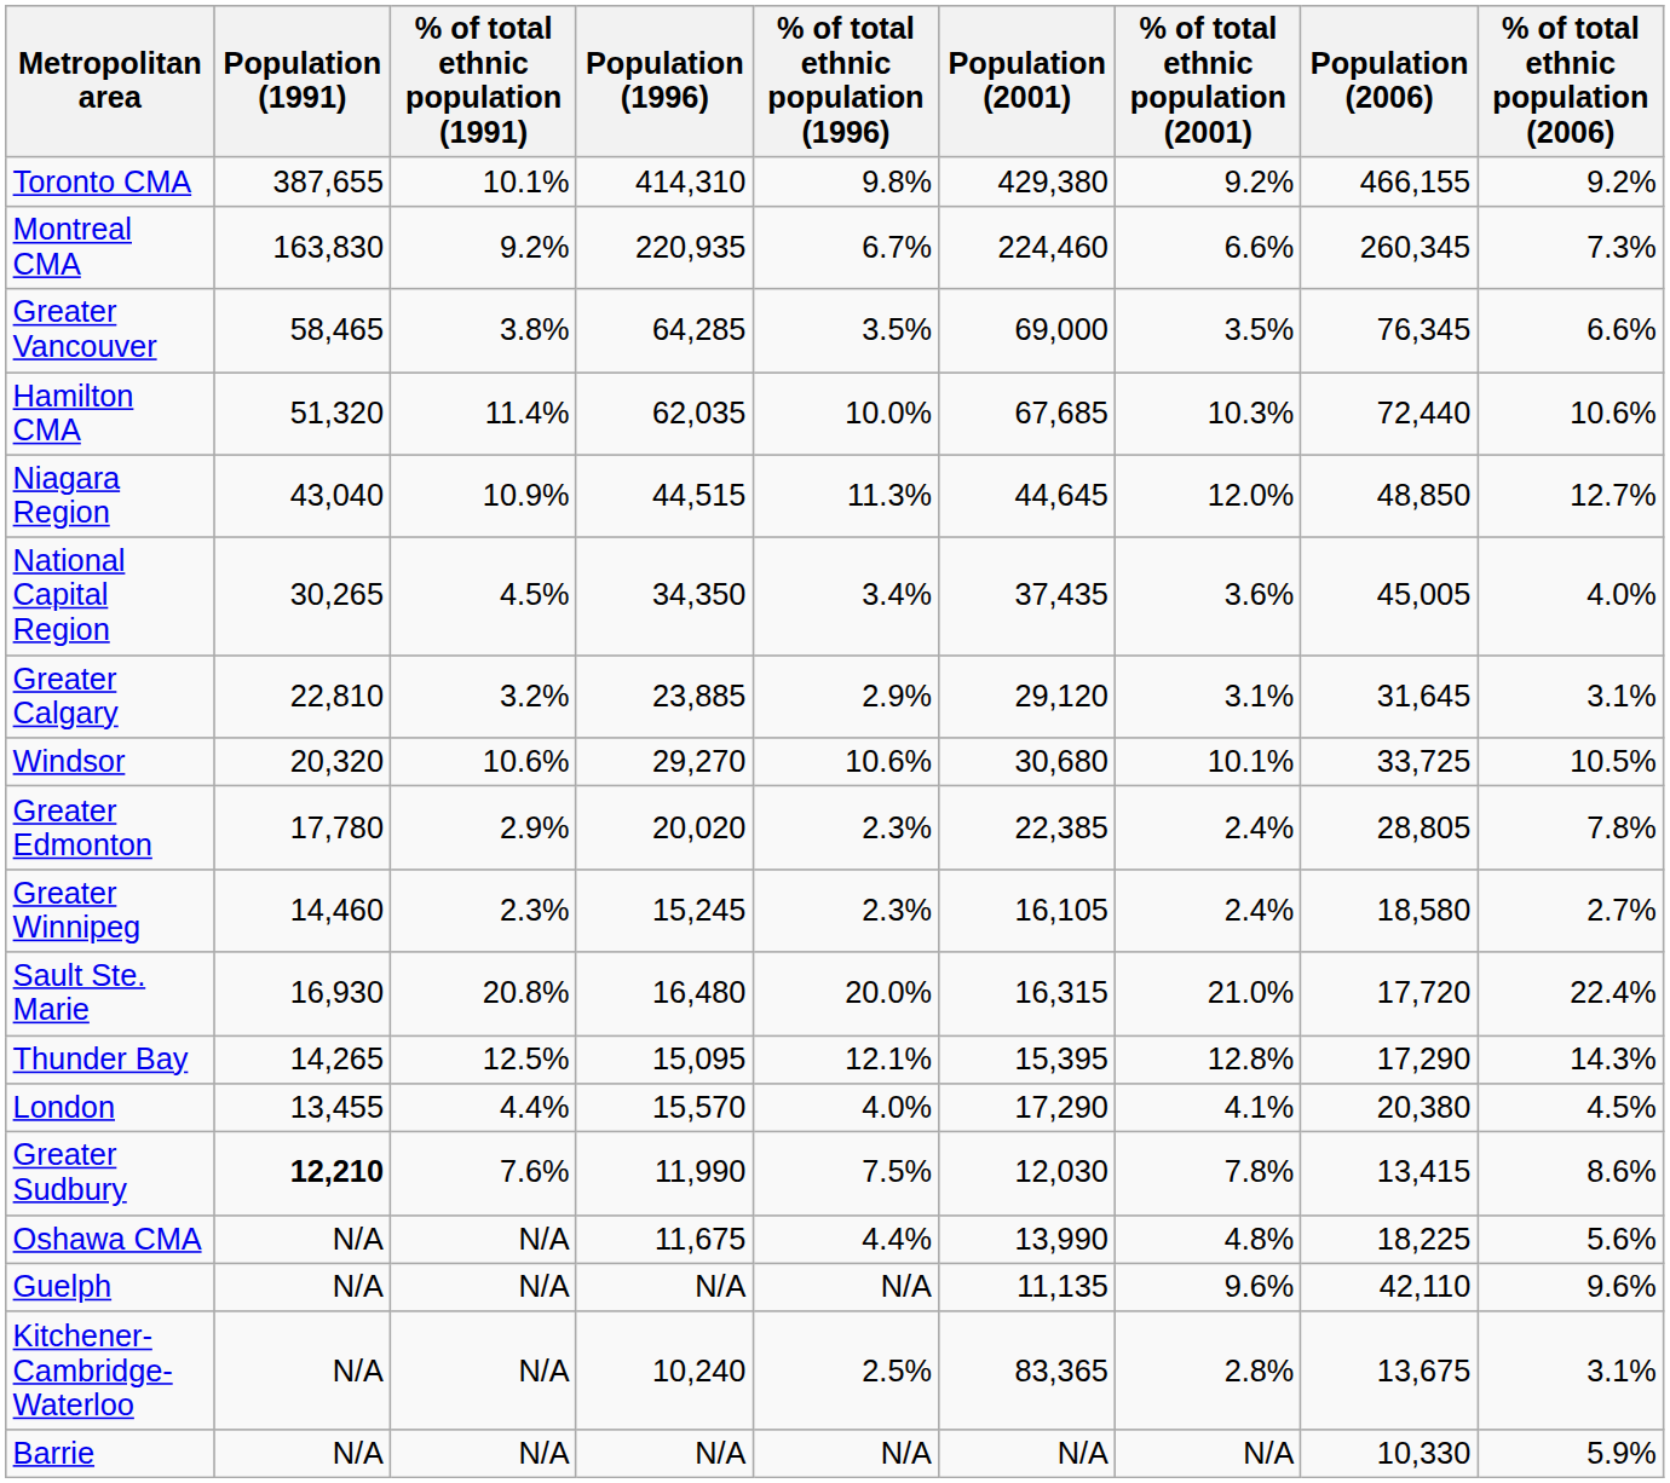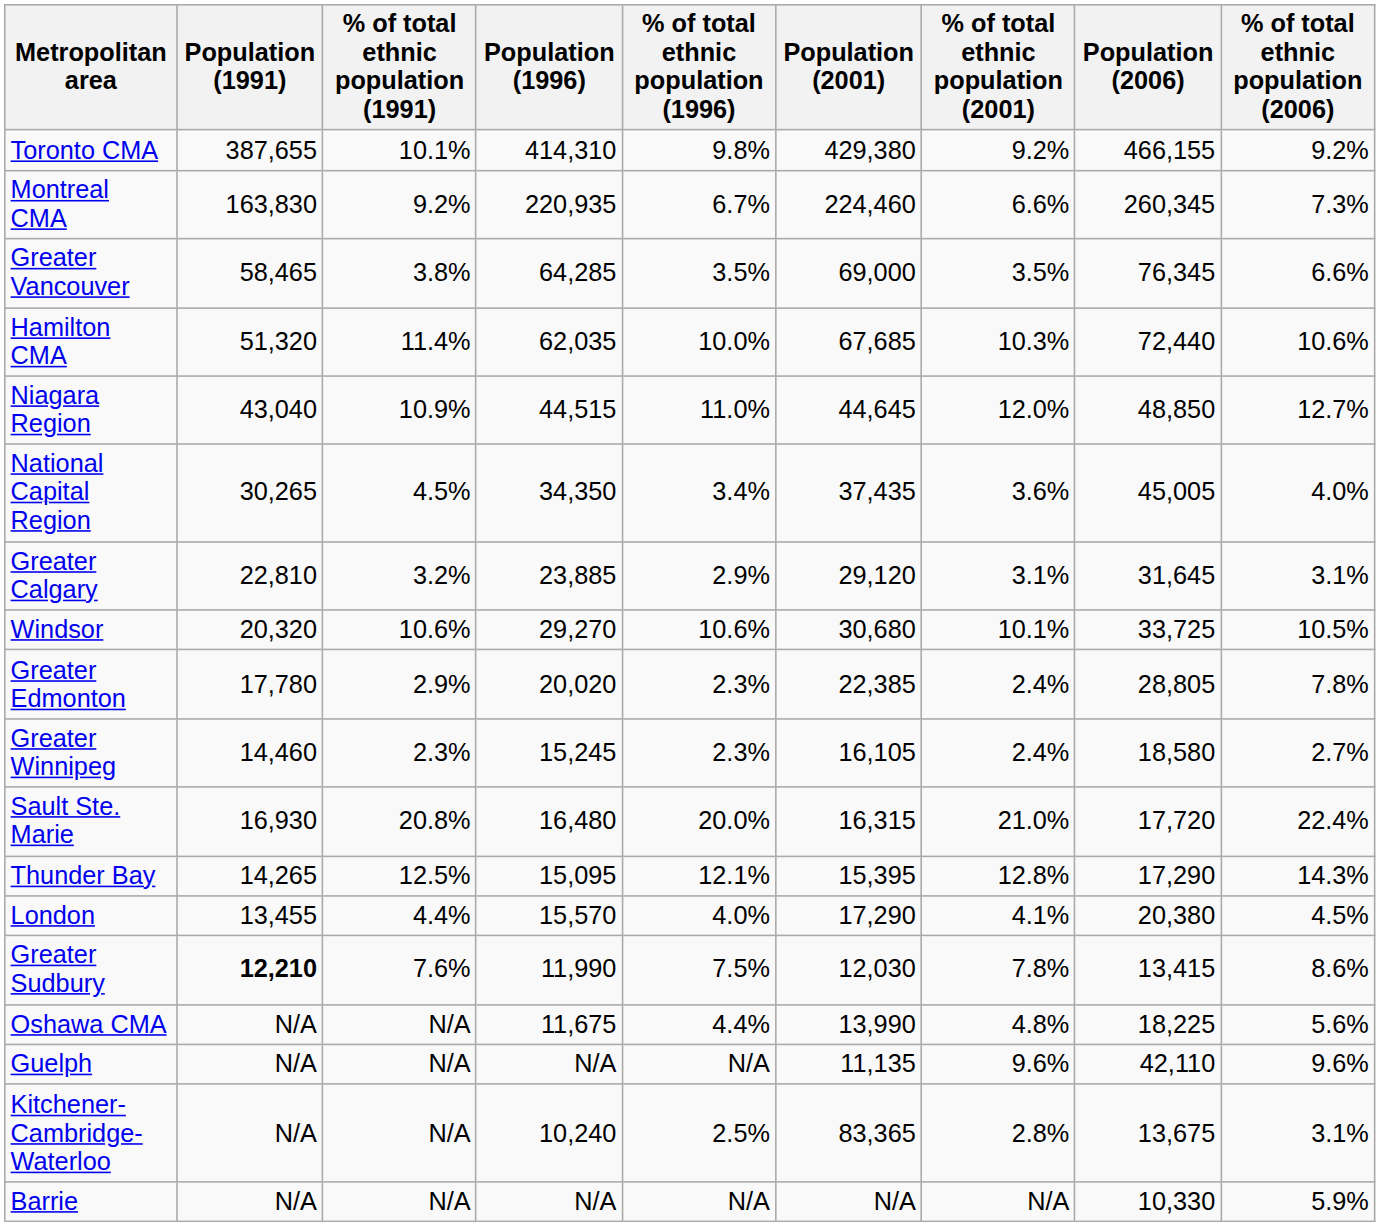Niagara Region | % of total ethnic population (1996): 11.3% -> 11.0%
